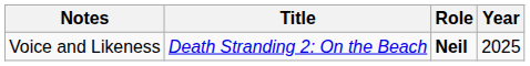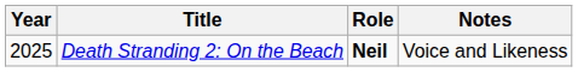columns swapped: Year <-> Notes
